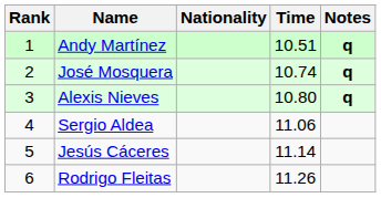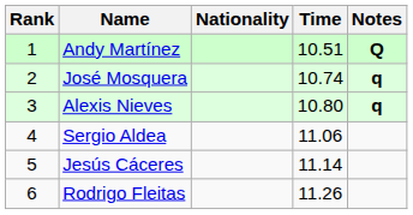Andy Martínez | Notes: q -> Q
